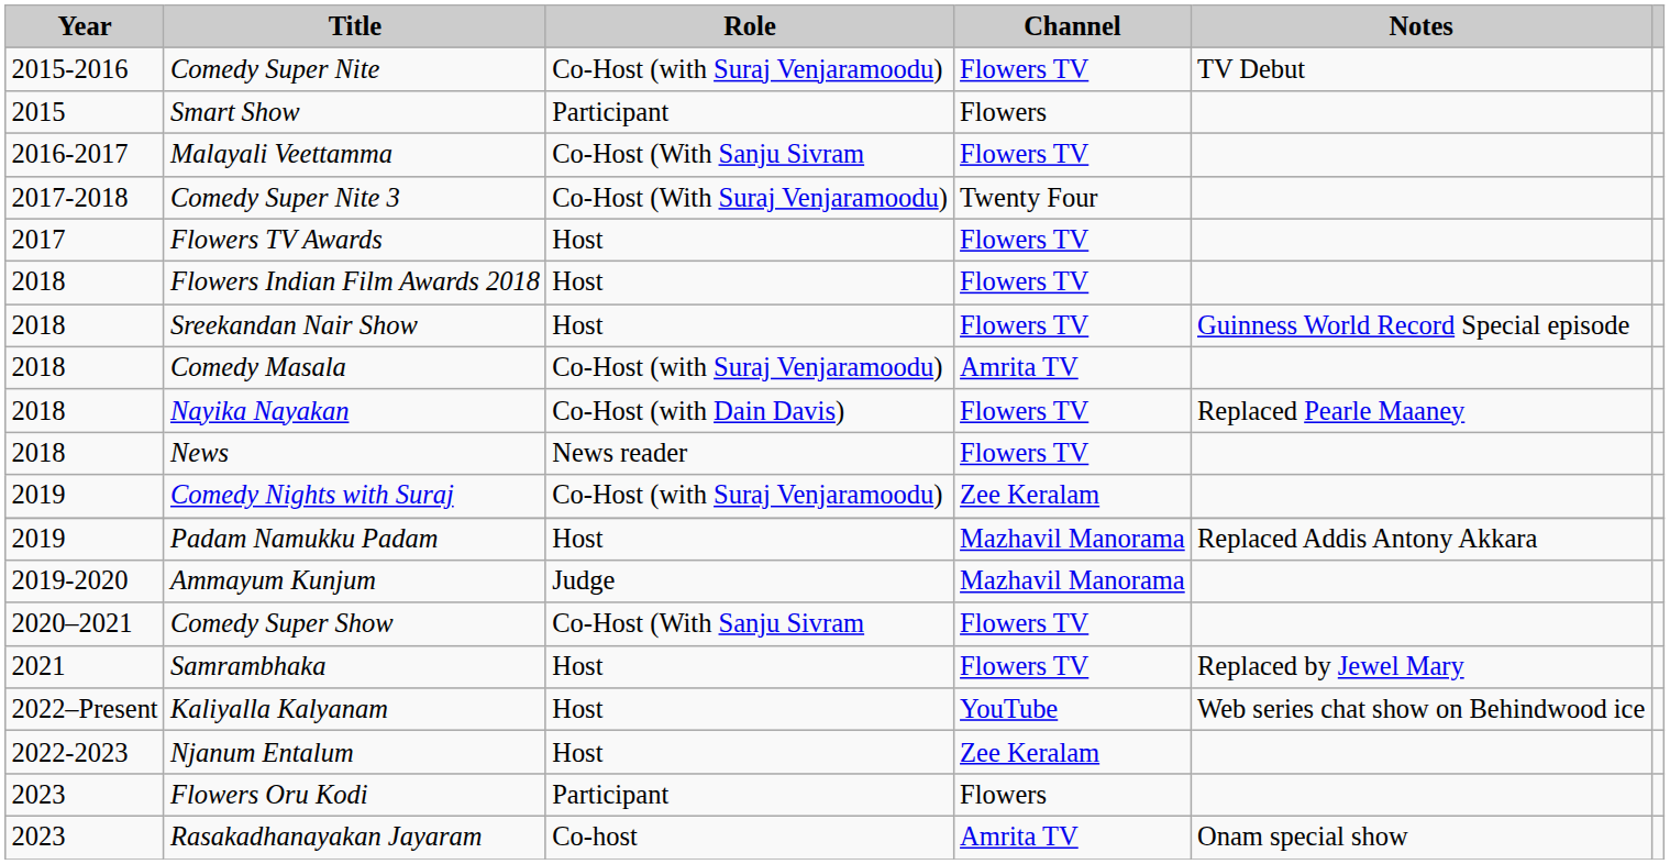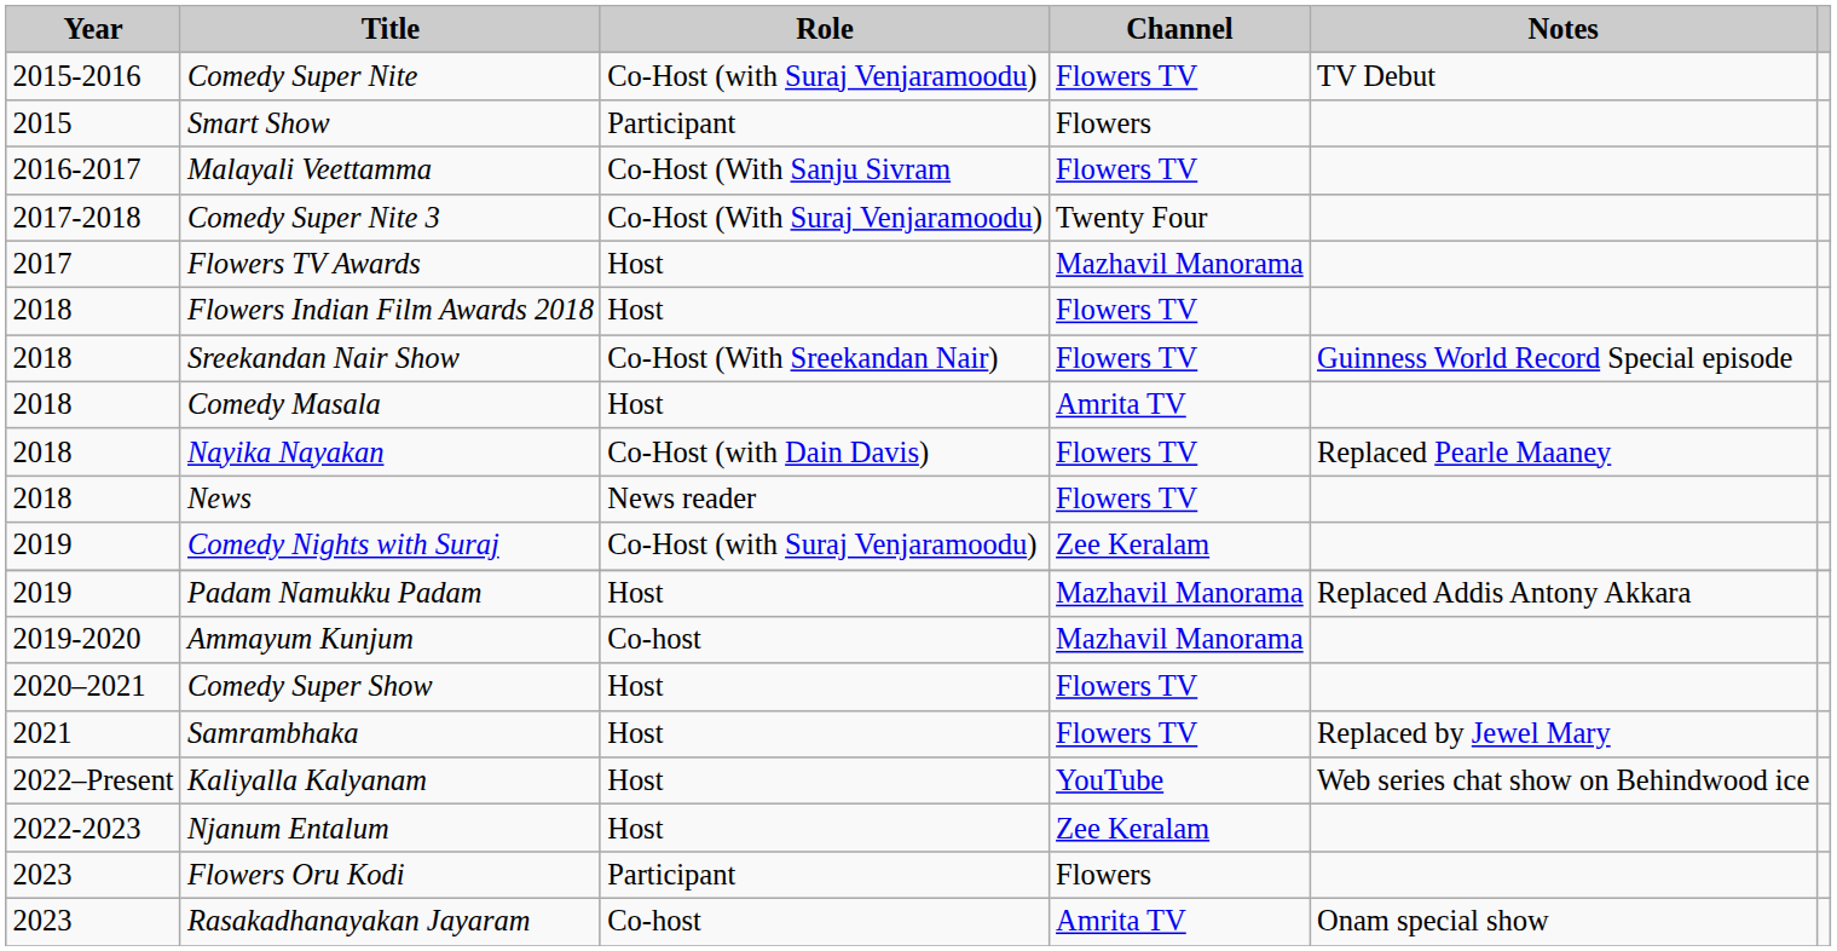Flowers TV Awards | Channel: Flowers TV -> Mazhavil Manorama
Sreekandan Nair Show | Role: Host -> Co-Host (With Sreekandan Nair)
Comedy Masala | Role: Co-Host (with Suraj Venjaramoodu) -> Host
Ammayum Kunjum | Role: Judge -> Co-host
Comedy Super Show | Role: Co-Host (With Sanju Sivram -> Host
